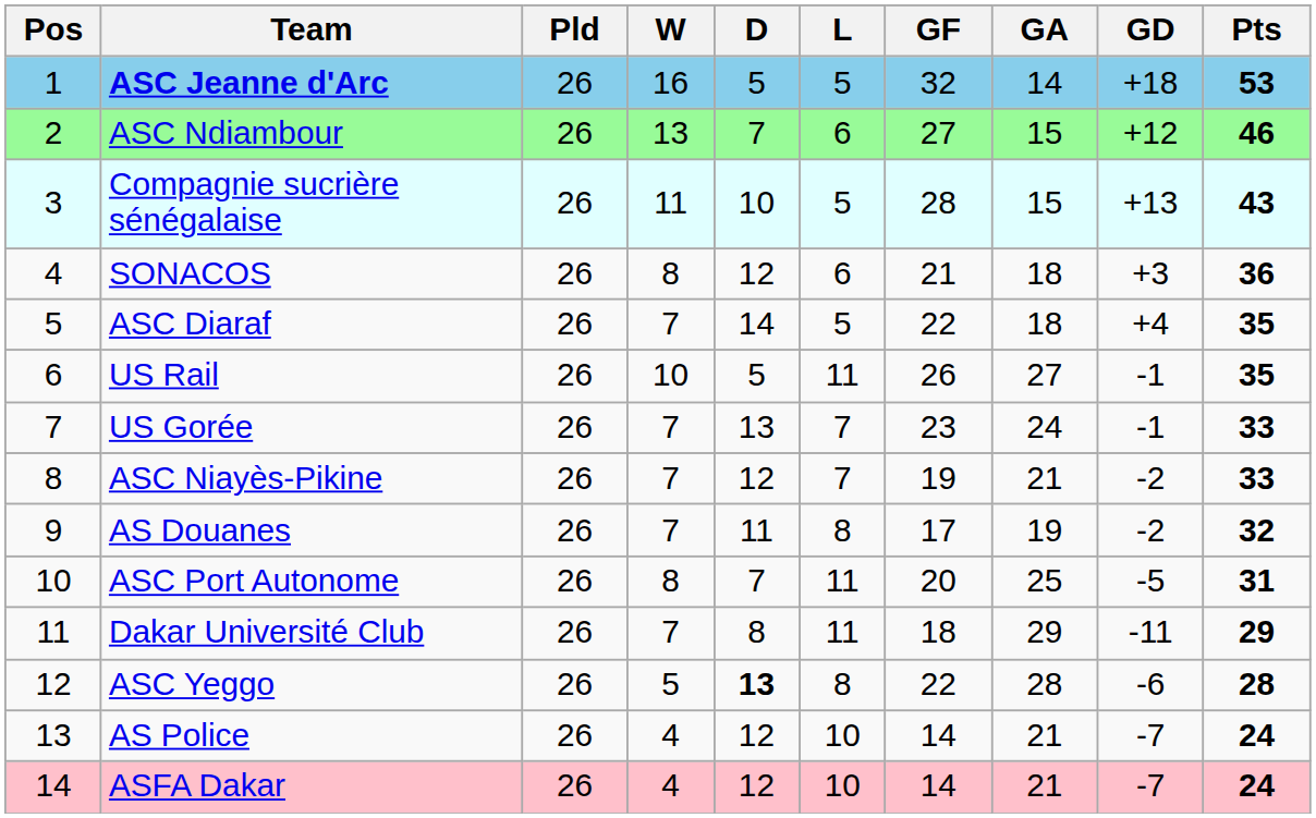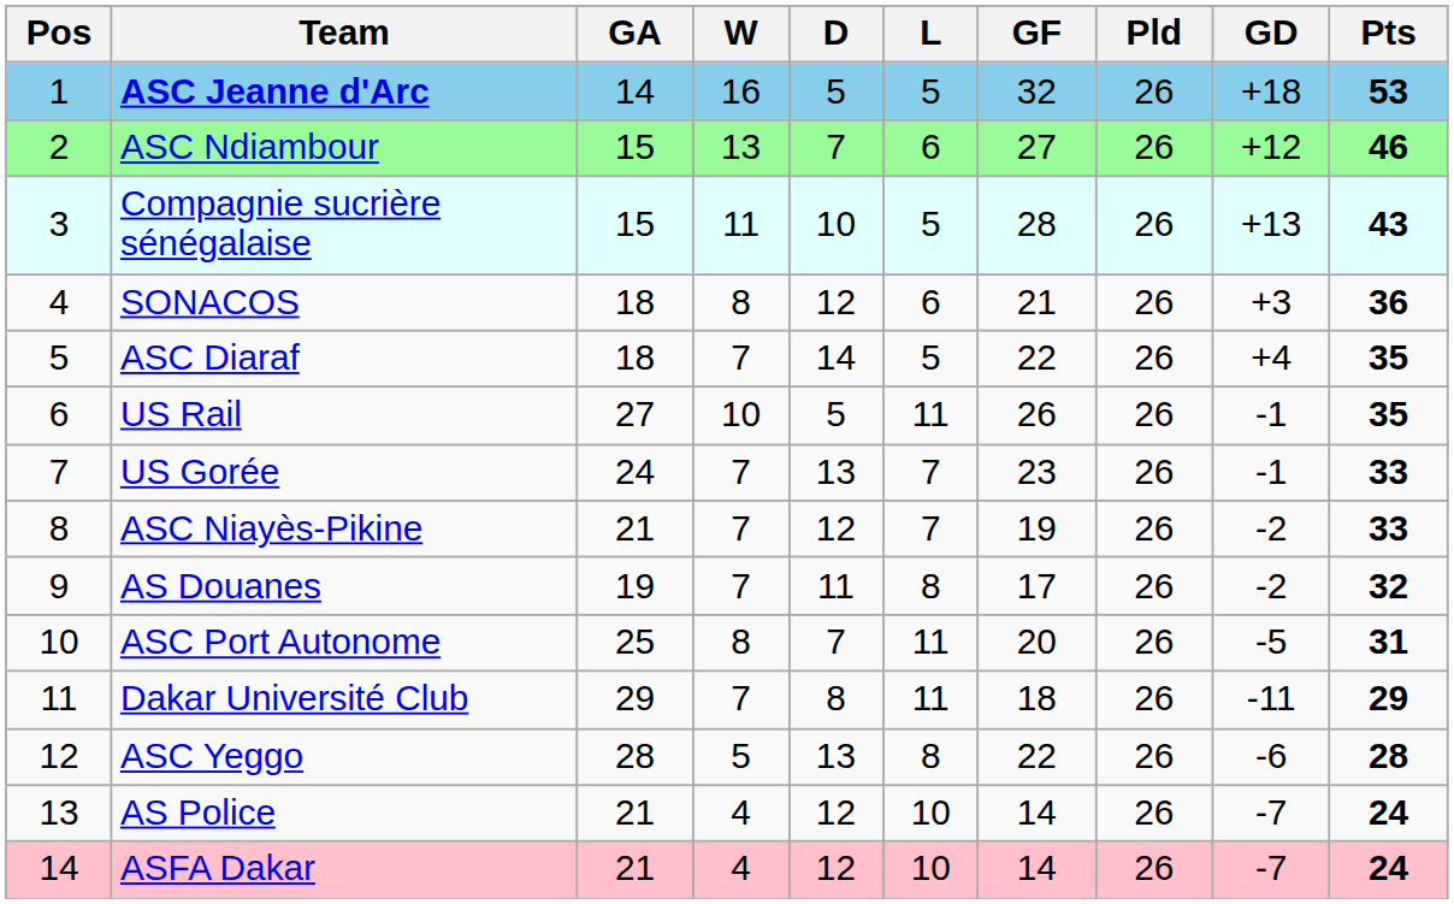columns swapped: Pld <-> GA
ASC Yeggo | D: bold -> normal
